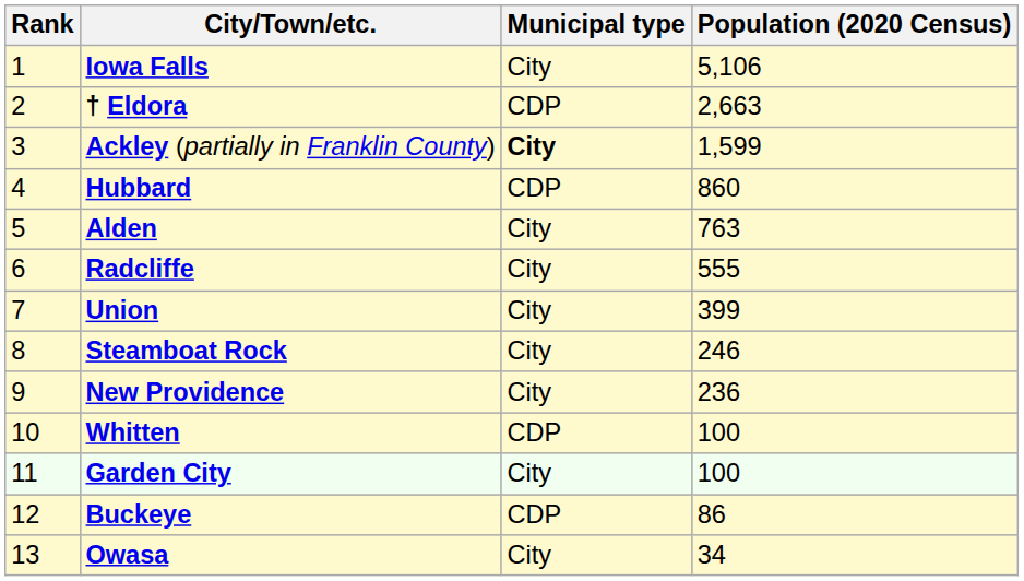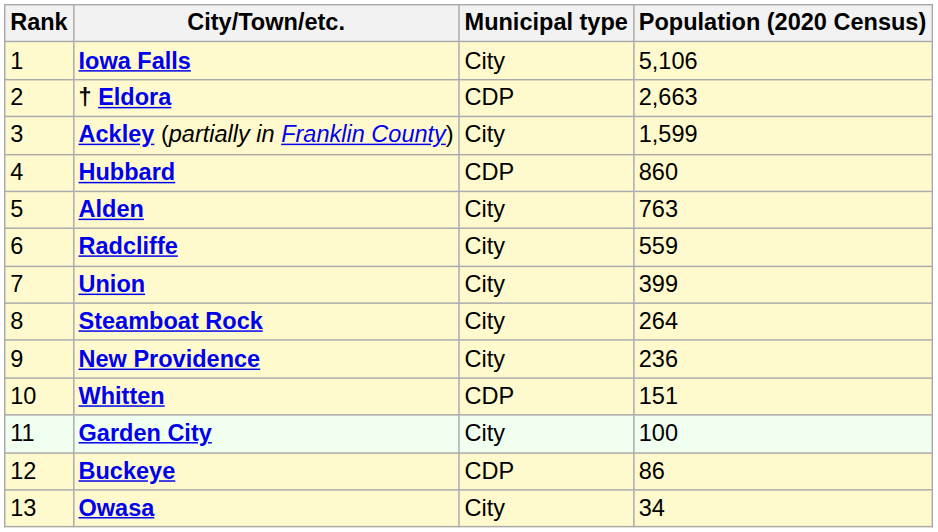Ackley (partially in Franklin County) | Municipal type: bold -> normal
Radcliffe | Population (2020 Census): 555 -> 559
Steamboat Rock | Population (2020 Census): 246 -> 264
Whitten | Population (2020 Census): 100 -> 151
